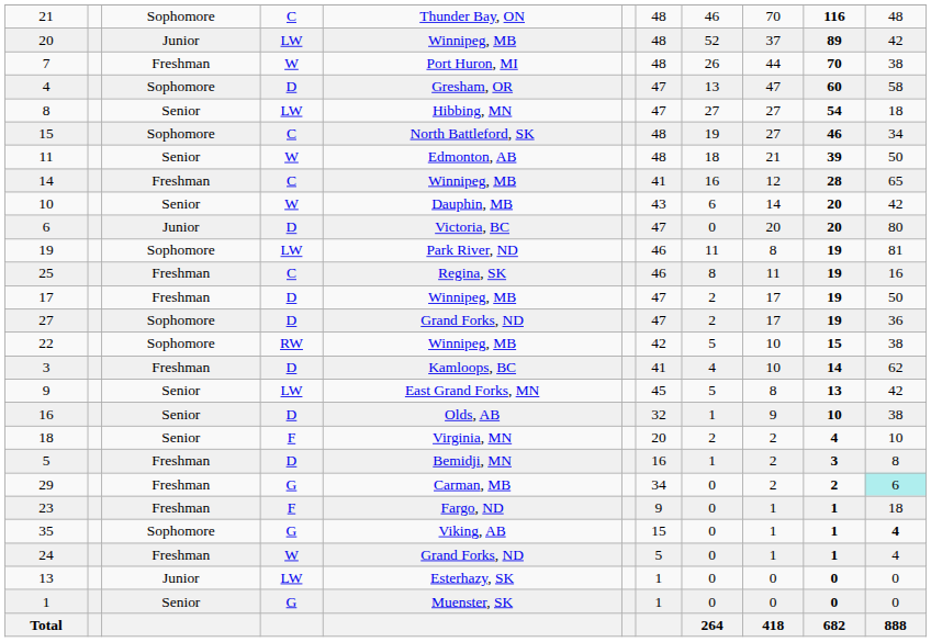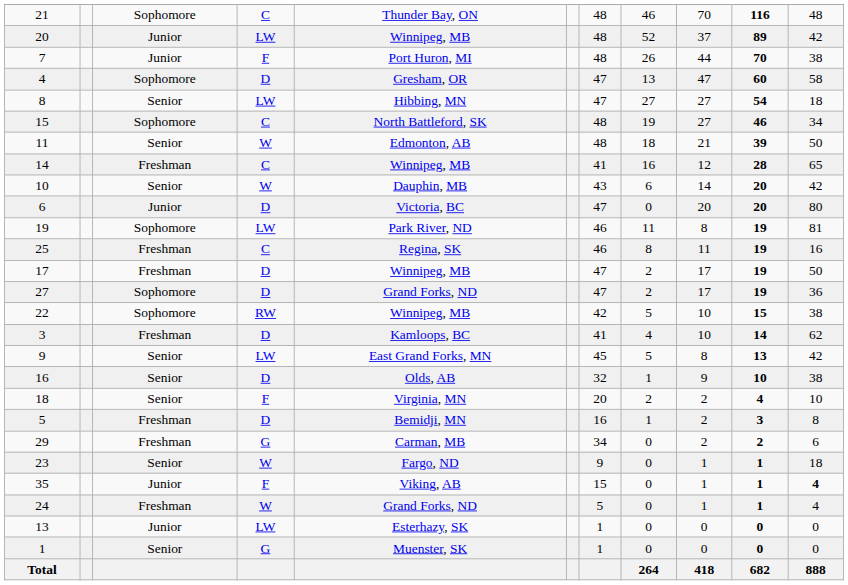7 | column 3: Freshman -> Junior
7 | column 4: W -> F
29 | column 11: paleturquoise background -> no background
23 | column 3: Freshman -> Senior
23 | column 4: F -> W
35 | column 3: Sophomore -> Junior
35 | column 4: G -> F
